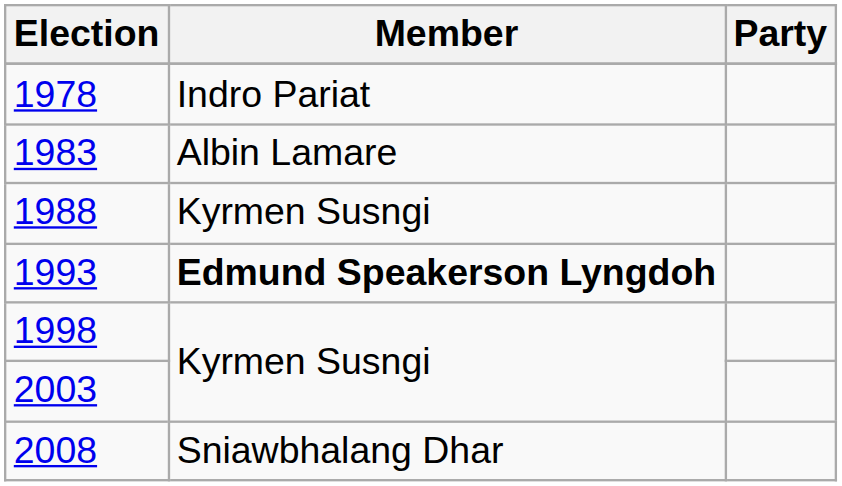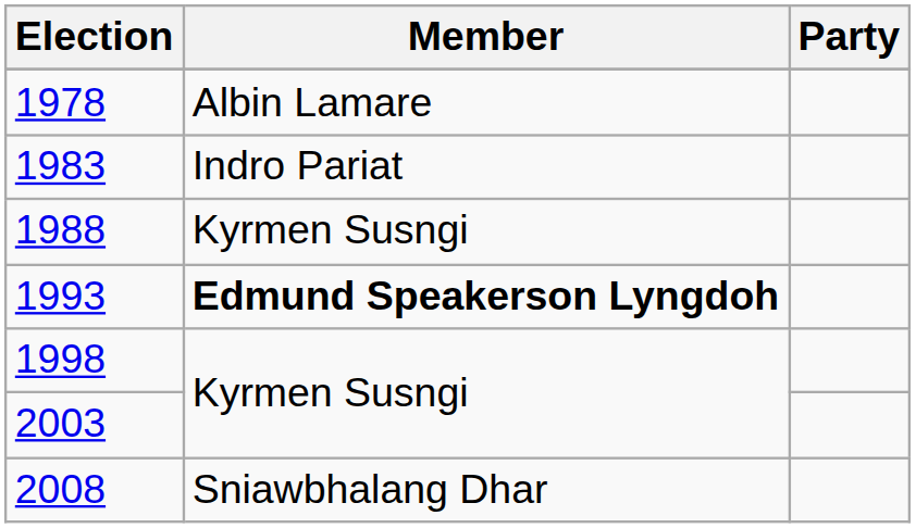1978 | Member: Indro Pariat -> Albin Lamare
1983 | Member: Albin Lamare -> Indro Pariat
